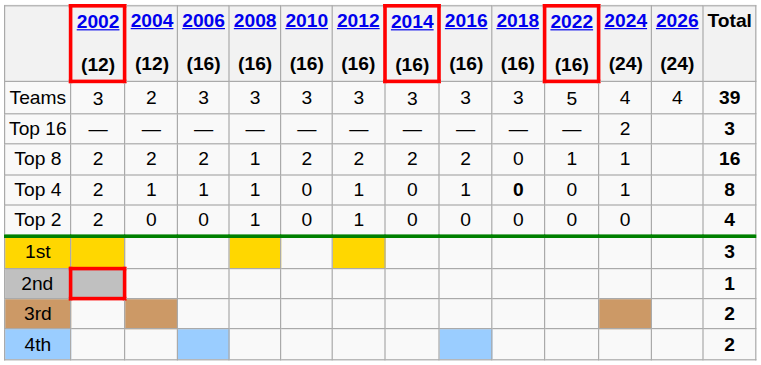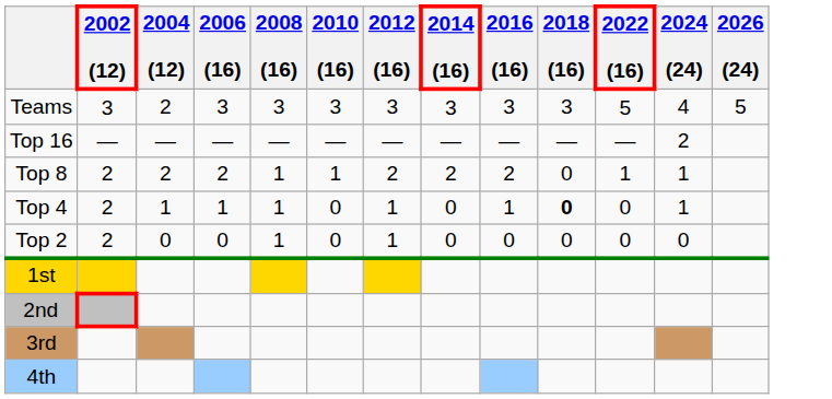- column: Total | 39 | 3 | 16 | 8 | 4 | 3 | 1 | 2 | 2
Teams | 2026 (24): 4 -> 5
Top 8 | 2010 (16): 2 -> 1
